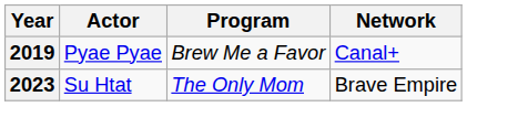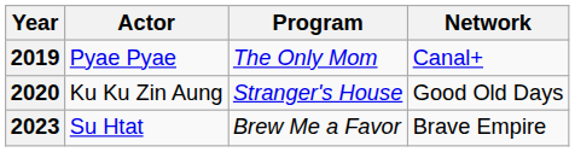2019 | Program: Brew Me a Favor -> The Only Mom
+ row: 2020 | Ku Ku Zin Aung | Stranger's House | Good Old Days
2023 | Program: The Only Mom -> Brew Me a Favor
